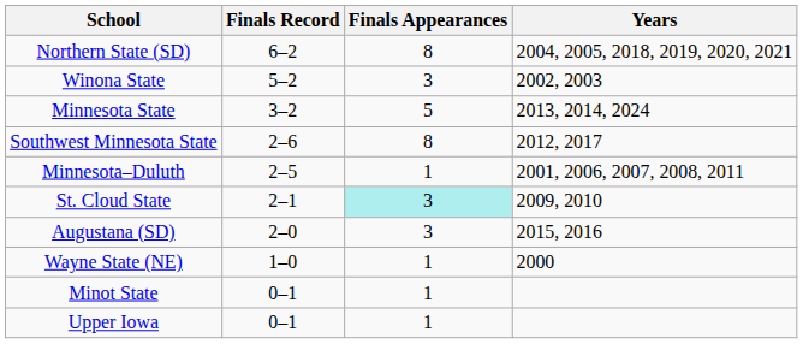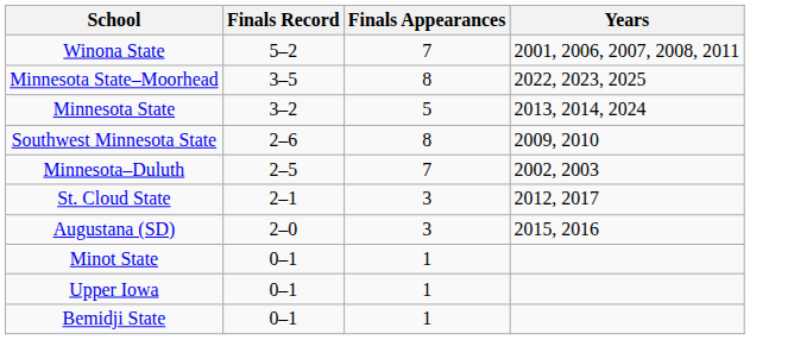- row: Northern State (SD) | 6–2 | 8 | 2004, 2005, 2018, 2019, 2020, 2021
Winona State | Finals Appearances: 3 -> 7
Winona State | Years: 2002, 2003 -> 2001, 2006, 2007, 2008, 2011
+ row: Minnesota State–Moorhead | 3–5 | 8 | 2022, 2023, 2025
Southwest Minnesota State | Years: 2012, 2017 -> 2009, 2010
Minnesota–Duluth | Finals Appearances: 1 -> 7
Minnesota–Duluth | Years: 2001, 2006, 2007, 2008, 2011 -> 2002, 2003
St. Cloud State | Finals Appearances: paleturquoise background -> no background
St. Cloud State | Years: 2009, 2010 -> 2012, 2017
- row: Wayne State (NE) | 1–0 | 1 | 2000
+ row: Bemidji State | 0–1 | 1
